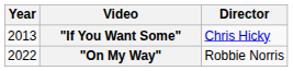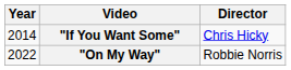"If You Want Some" | Year: 2013 -> 2014
